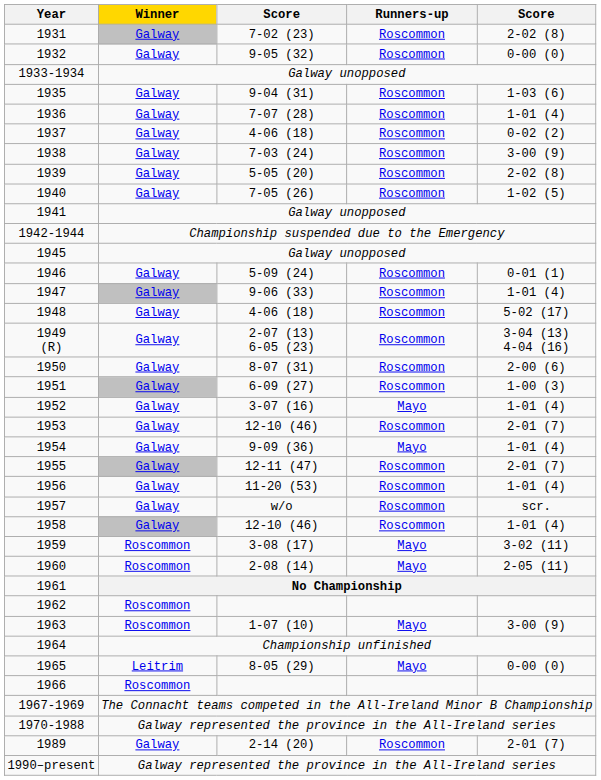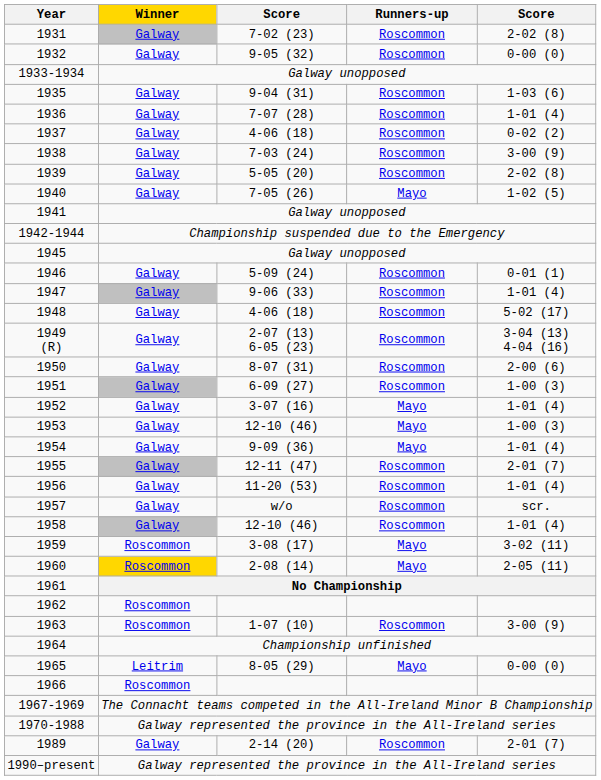1940 | Runners-up: Roscommon -> Mayo
1953 | Runners-up: Roscommon -> Mayo
1953 | column 5: 2-01 (7) -> 1-00 (3)
1960 | Winner: no background -> gold background
1963 | Runners-up: Mayo -> Roscommon
